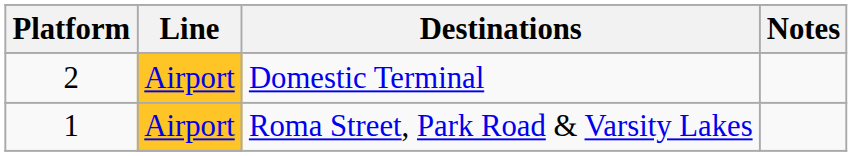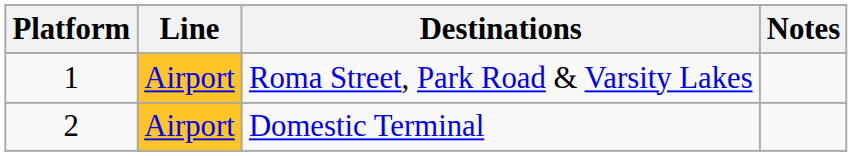rows swapped: Roma Street, Park Road & Varsity Lakes <-> Domestic Terminal
